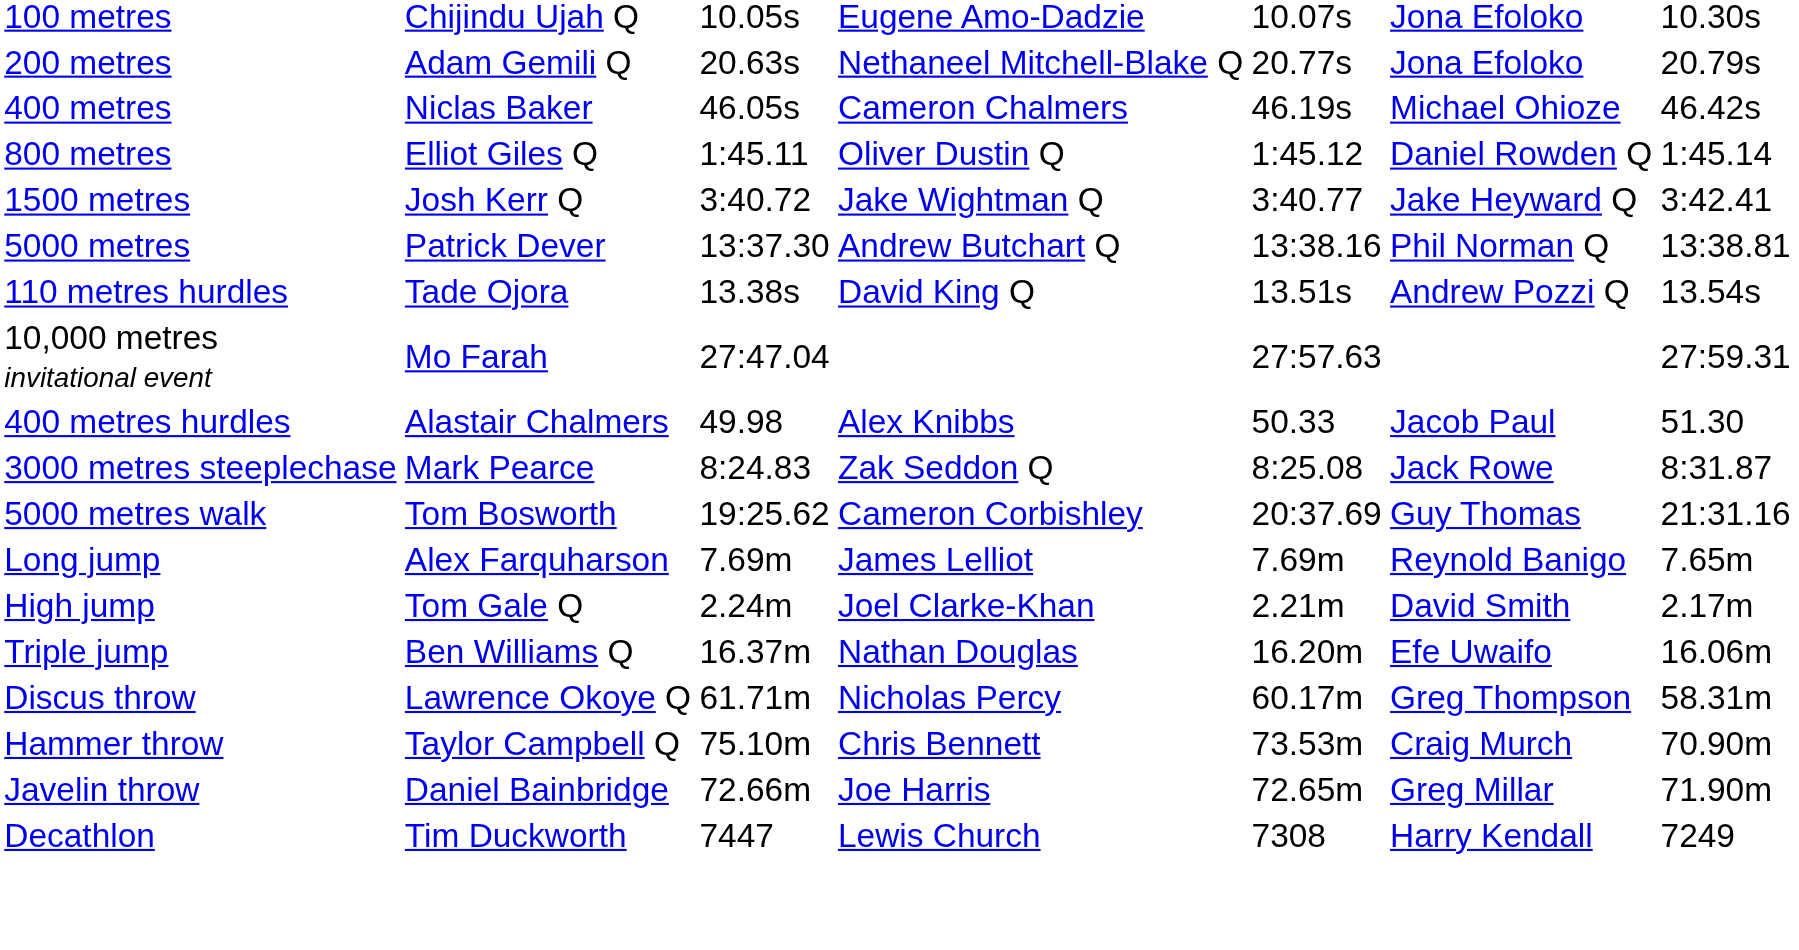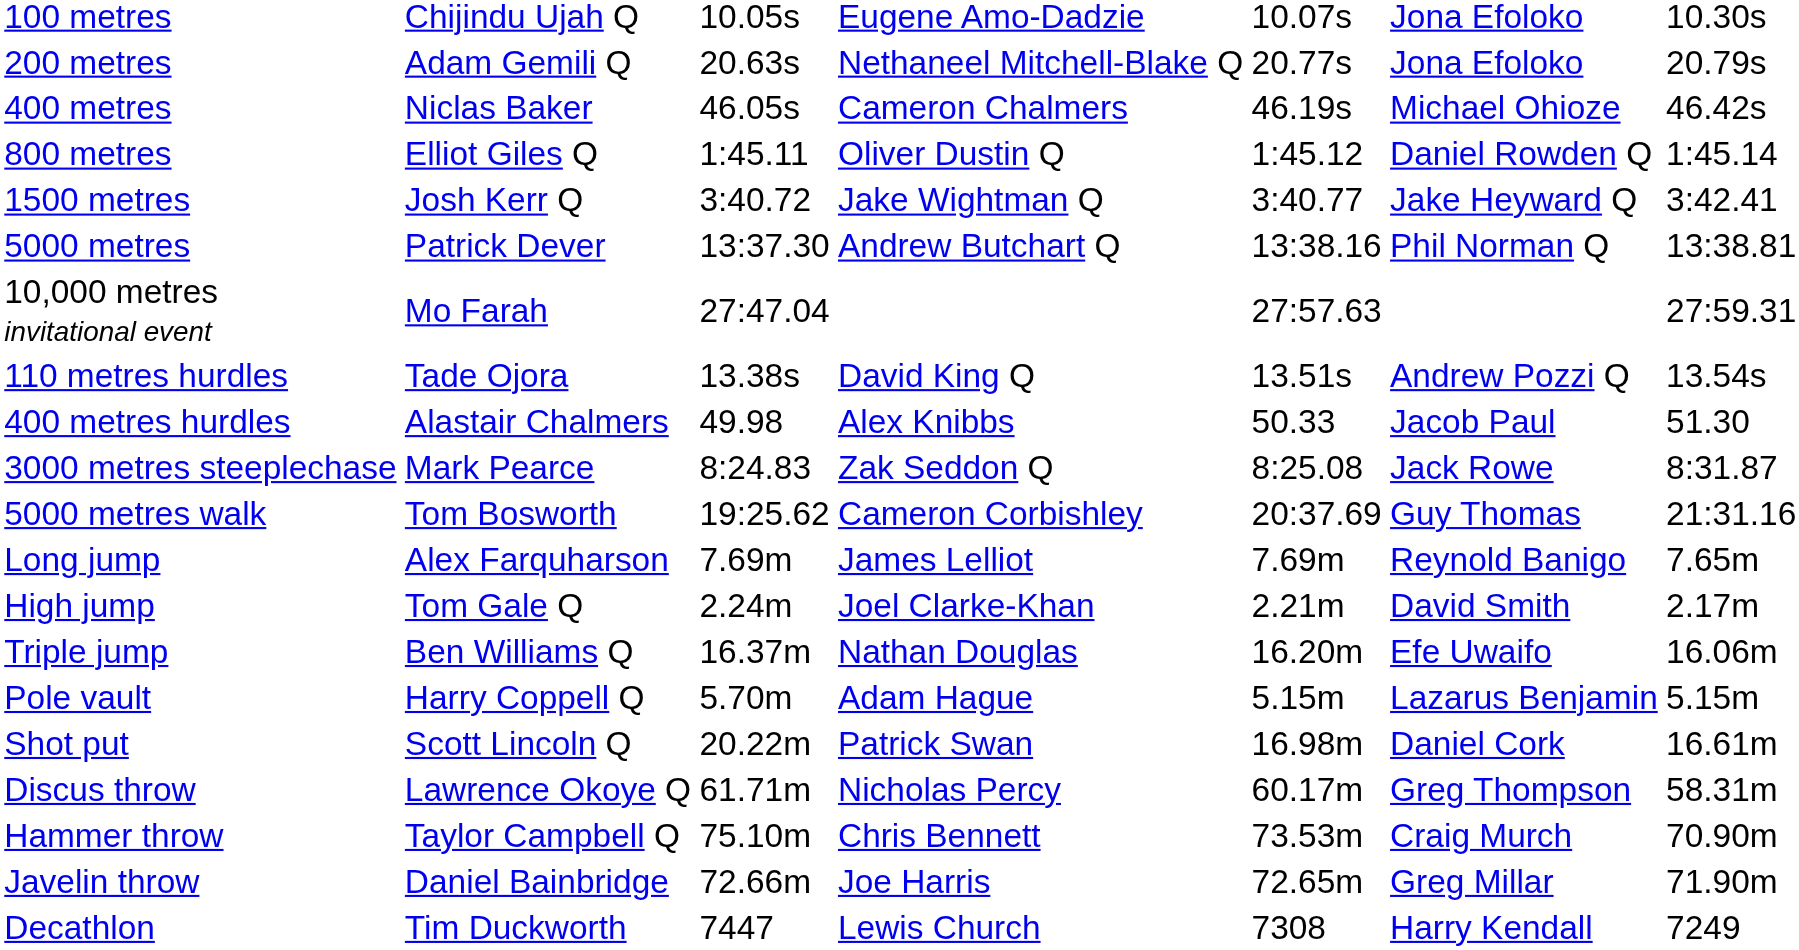rows swapped: 10,000 metres invitational event <-> 110 metres hurdles
+ row: Pole vault | Harry Coppell Q | 5.70m | Adam Hague | 5.15m | Lazarus Benjamin | 5.15m
+ row: Shot put | Scott Lincoln Q | 20.22m | Patrick Swan | 16.98m | Daniel Cork | 16.61m
